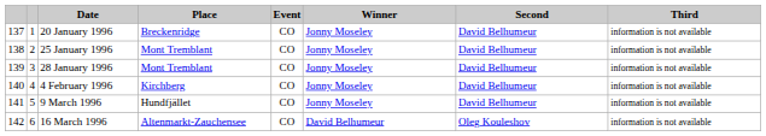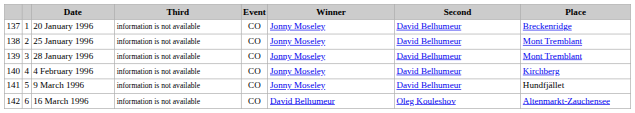columns swapped: Place <-> Third
